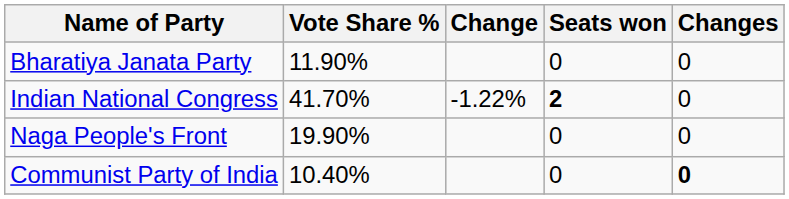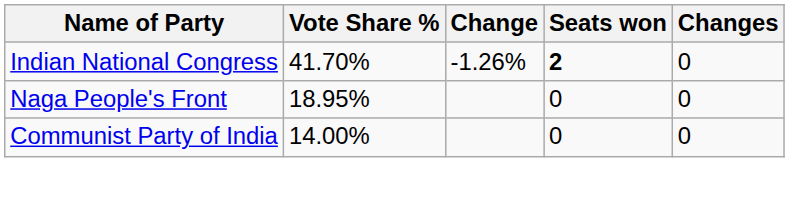- row: Bharatiya Janata Party | 11.90% | 0 | 0
Indian National Congress | Change: -1.22% -> -1.26%
Naga People's Front | Vote Share %: 19.90% -> 18.95%
Communist Party of India | Vote Share %: 10.40% -> 14.00%
Communist Party of India | Changes: bold -> normal
